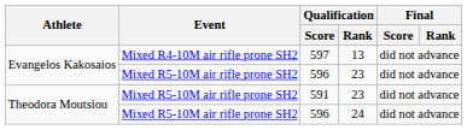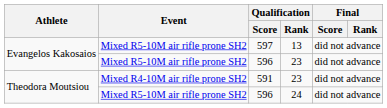597 | Event: Mixed R4-10M air rifle prone SH2 -> Mixed R5-10M air rifle prone SH2
591 | Event: Mixed R5-10M air rifle prone SH2 -> Mixed R4-10M air rifle prone SH2
